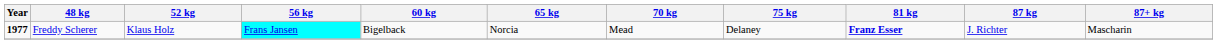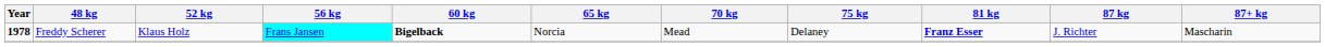Freddy Scherer | Year: 1977 -> 1978
Freddy Scherer | 60 kg: normal -> bold
